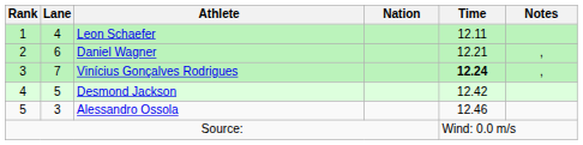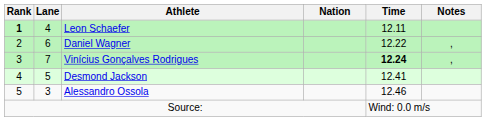Leon Schaefer | Rank: normal -> bold
Daniel Wagner | Time: 12.21 -> 12.22
Desmond Jackson | Time: 12.42 -> 12.41
